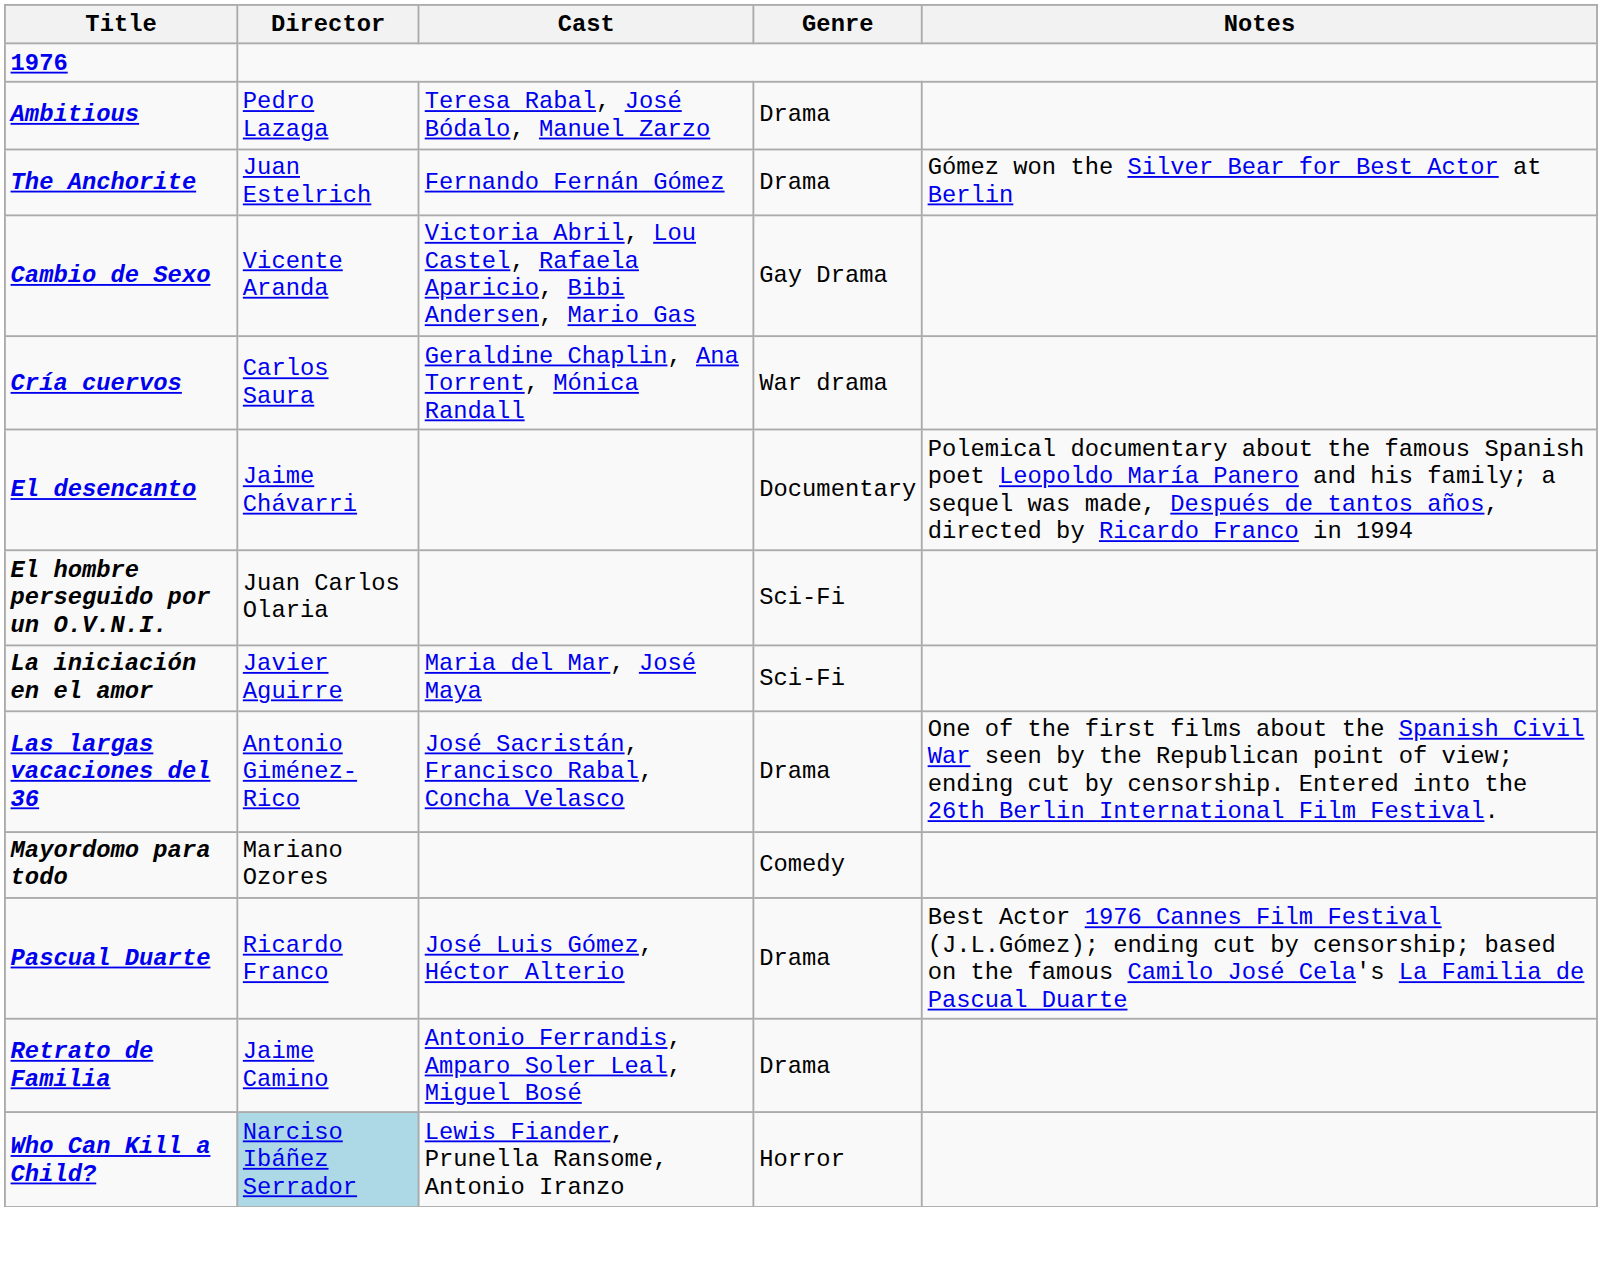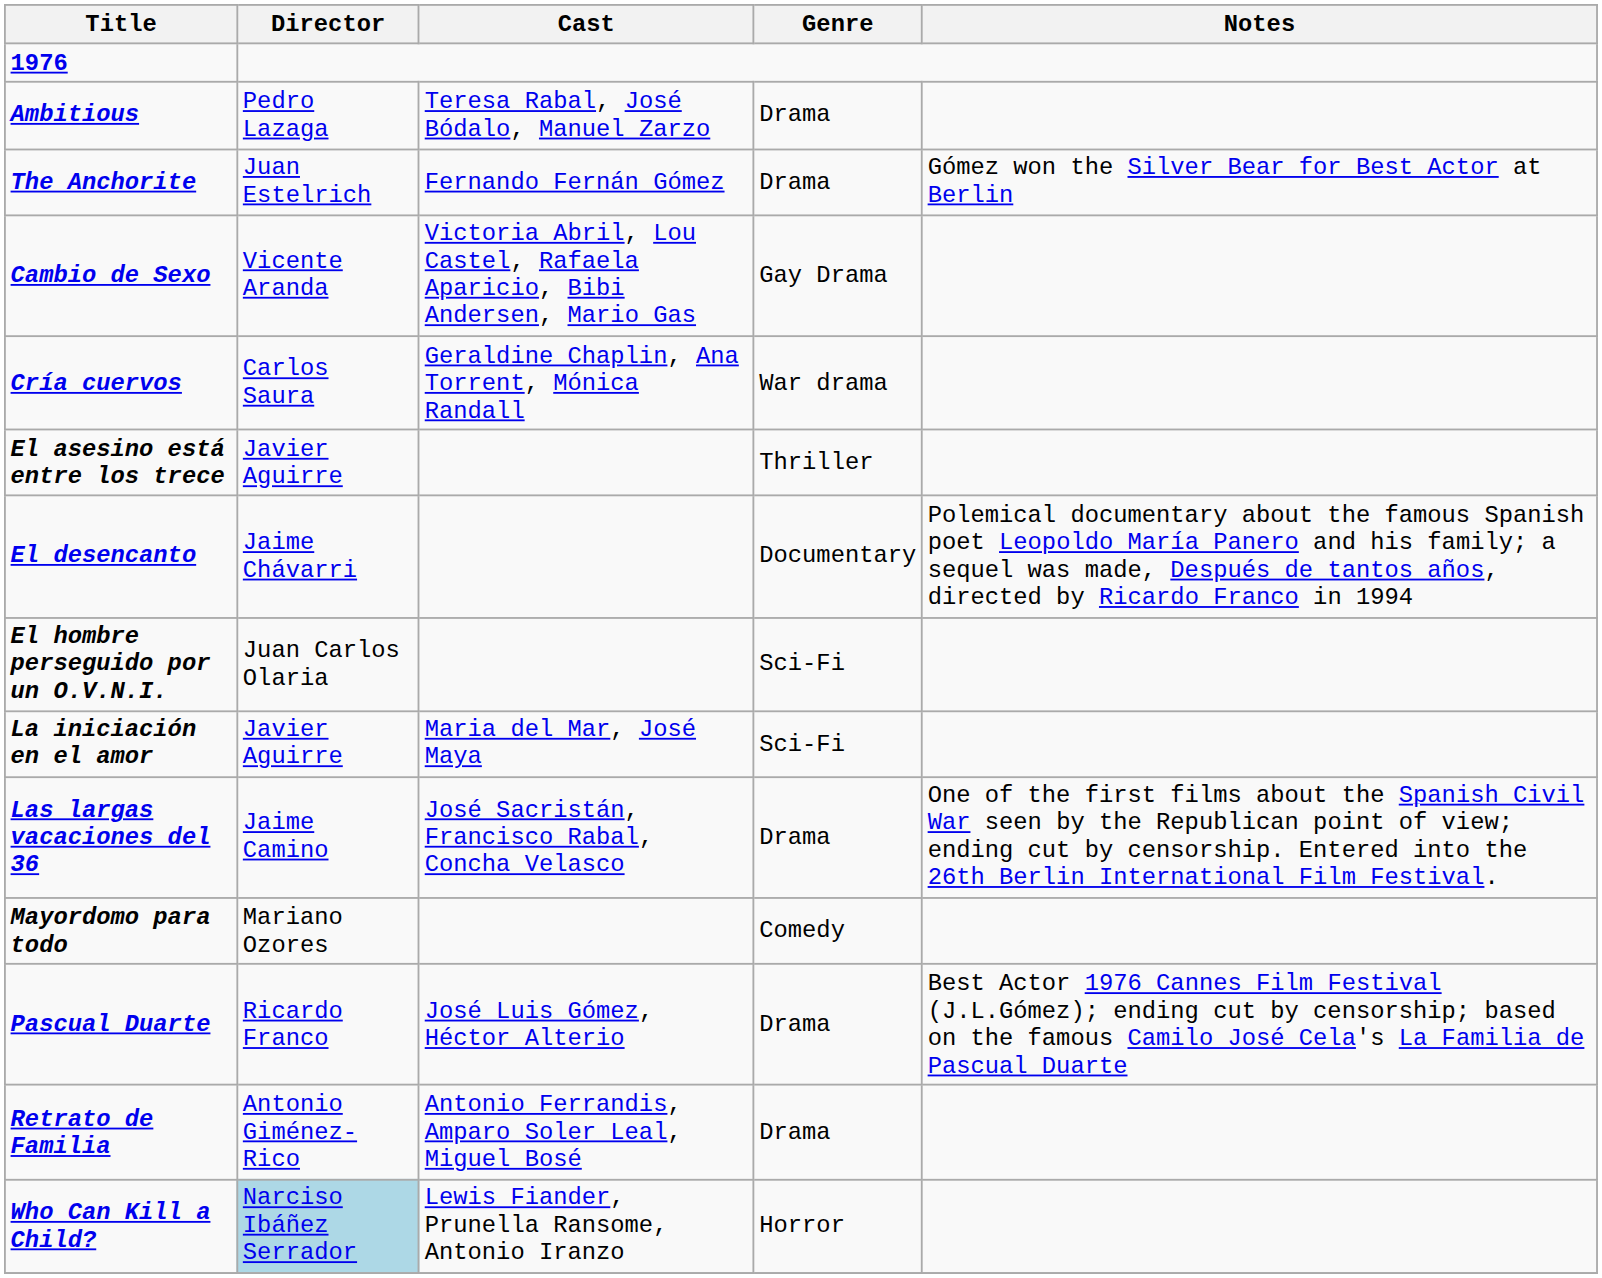+ row: El asesino está entre los trece | Javier Aguirre | Thriller
Las largas vacaciones del 36 | Director: Antonio Giménez-Rico -> Jaime Camino
Retrato de Familia | Director: Jaime Camino -> Antonio Giménez-Rico
